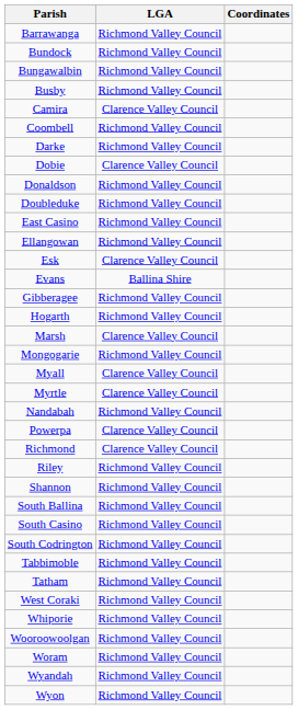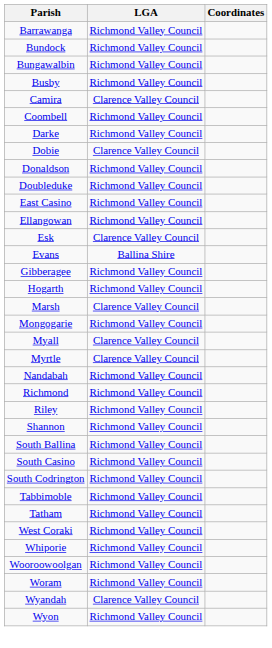- row: Powerpa | Clarence Valley Council
Richmond | LGA: Clarence Valley Council -> Richmond Valley Council
Wyandah | LGA: Richmond Valley Council -> Clarence Valley Council
